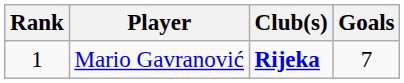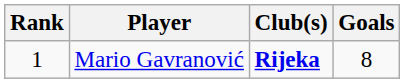Mario Gavranović | Goals: 7 -> 8
